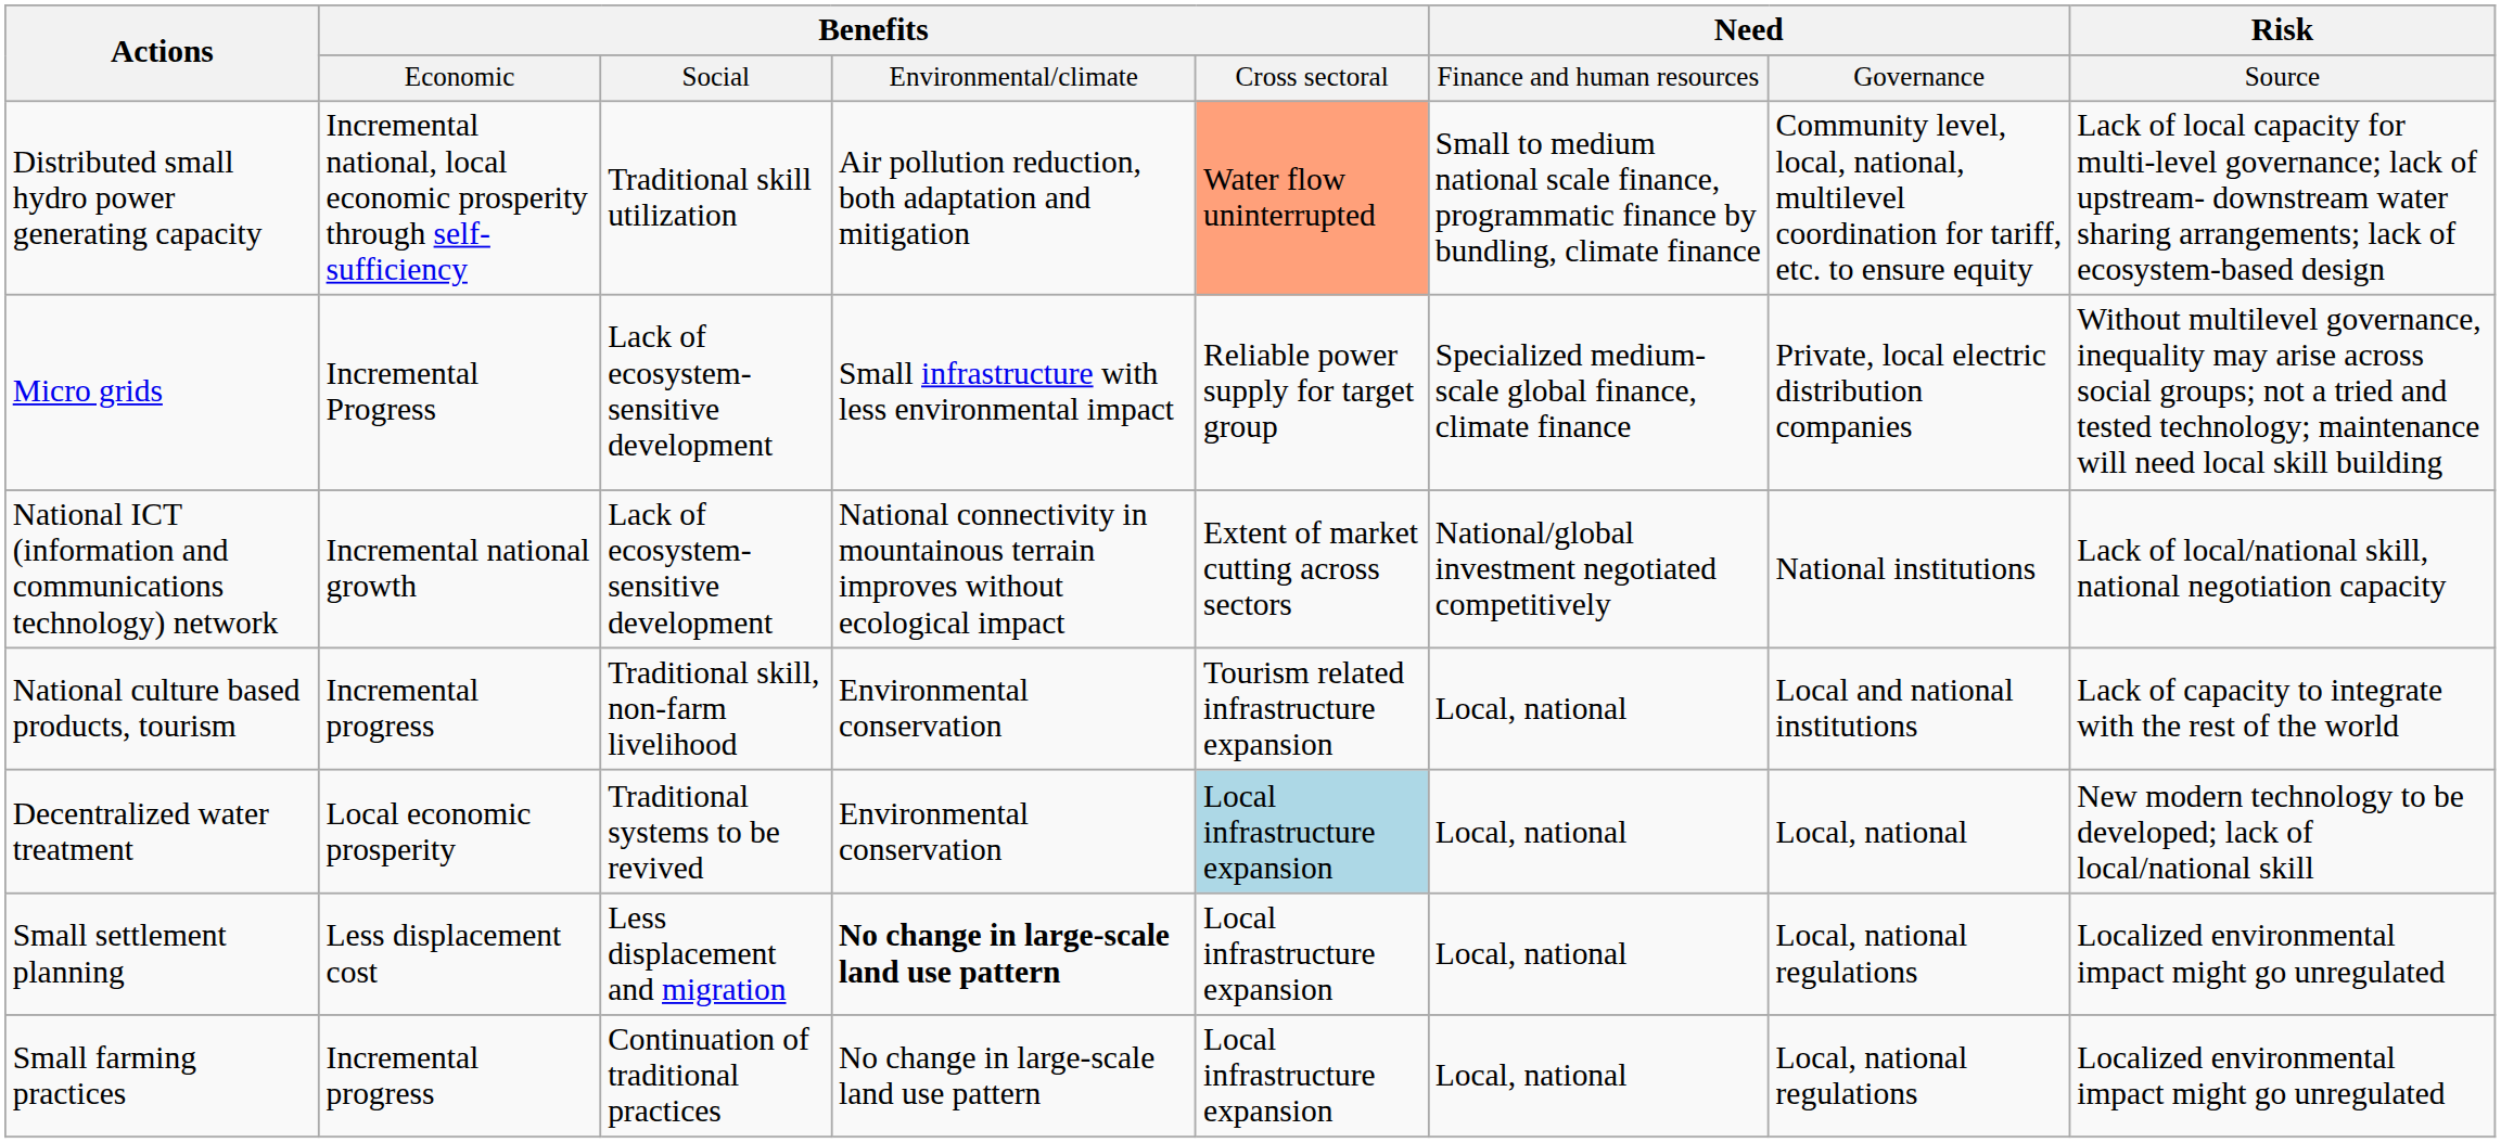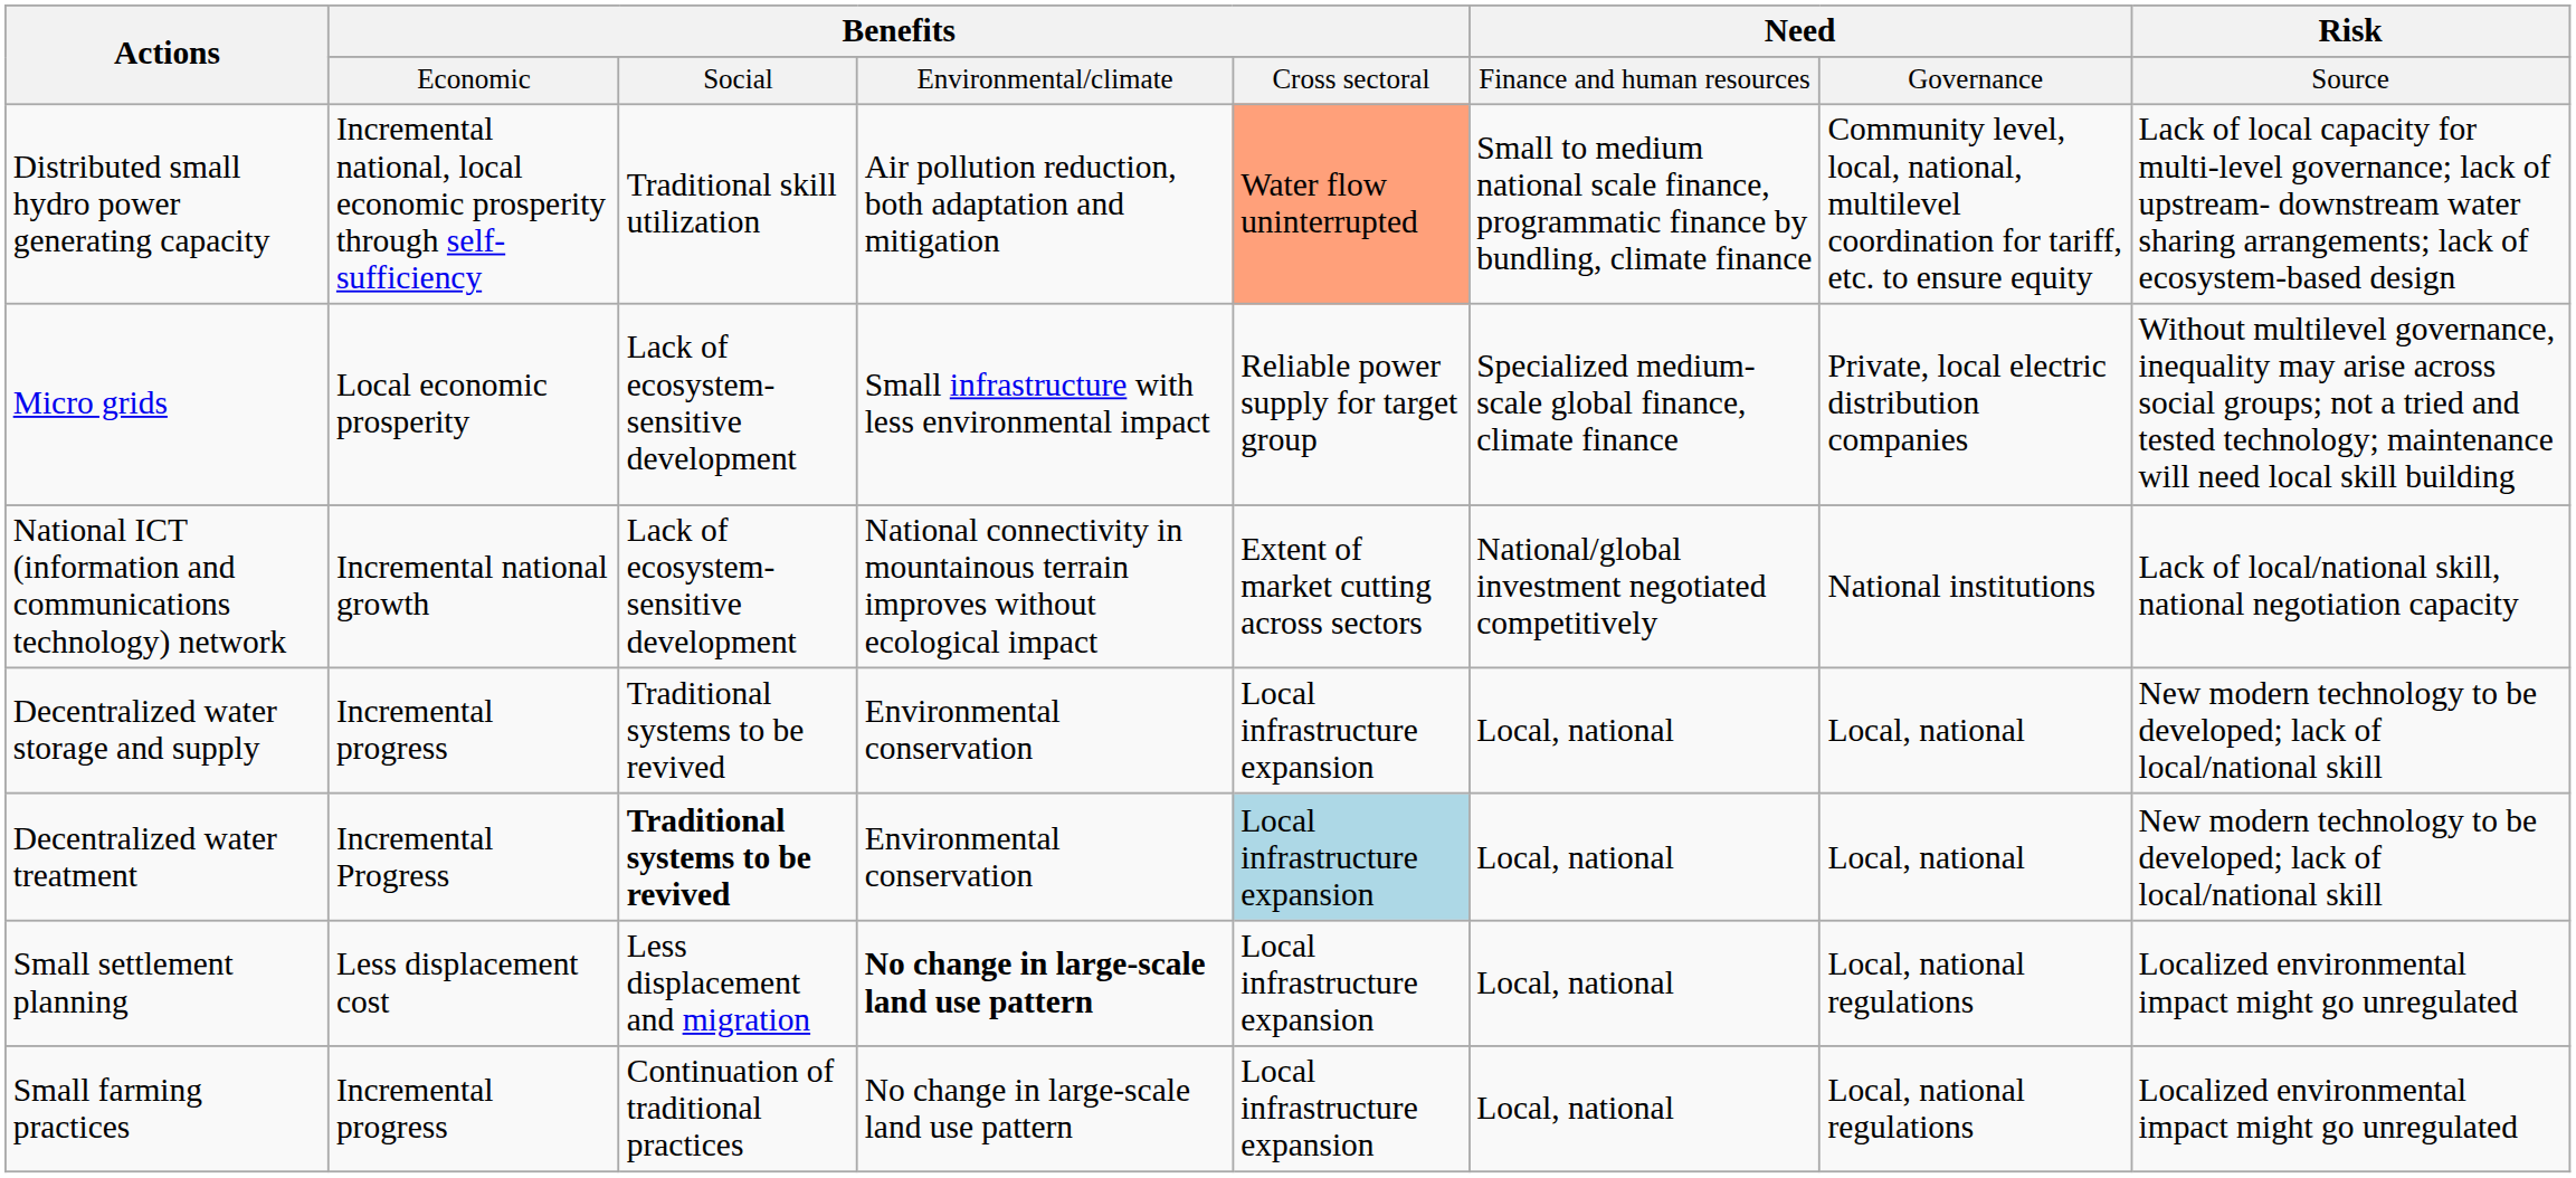Micro grids | Benefits / Economic: Incremental Progress -> Local economic prosperity
- row: National culture based products, tourism | Incremental progress | Traditional skill, non-farm livelihood | Environmental conservation | Tourism related infrastructure expansion | Local, national | Local and national institutions | Lack of capacity to integrate with the rest of the world
+ row: Decentralized water storage and supply | Incremental progress | Traditional systems to be revived | Environmental conservation | Local infrastructure expansion | Local, national | Local, national | New modern technology to be developed; lack of local/national skill
Decentralized water treatment | Benefits / Economic: Local economic prosperity -> Incremental Progress
Decentralized water treatment | Benefits / Social: normal -> bold
